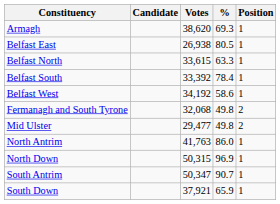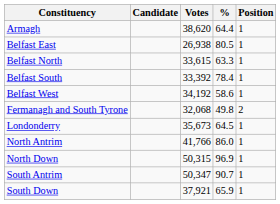Armagh | %: 69.3 -> 64.4
+ row: Londonderry | 35,673 | 64.5 | 1
- row: Mid Ulster | 29,477 | 49.8 | 2
North Antrim | Votes: 41,763 -> 41,766
